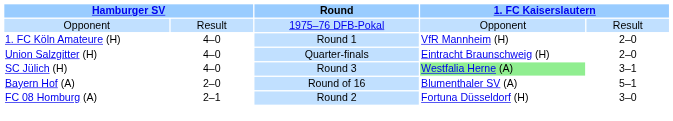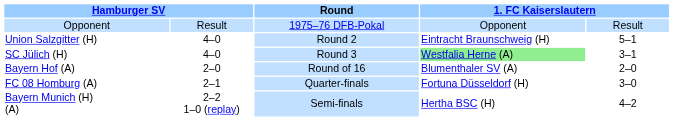- row: 1. FC Köln Amateure (H) | 4–0 | Round 1 | VfR Mannheim (H) | 2–0
Union Salzgitter (H) | Round: Quarter-finals -> Round 2
Union Salzgitter (H) | column 5: 2–0 -> 5–1
Bayern Hof (A) | column 5: 5–1 -> 2–0
FC 08 Homburg (A) | Round: Round 2 -> Quarter-finals
+ row: Bayern Munich (H) (A) | 2–2 1–0 (replay) | Semi-finals | Hertha BSC (H) | 4–2
